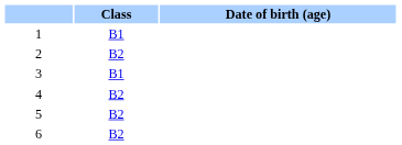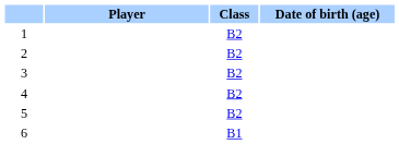+ column: Player
1 | Class: B1 -> B2
3 | Class: B1 -> B2
6 | Class: B2 -> B1
